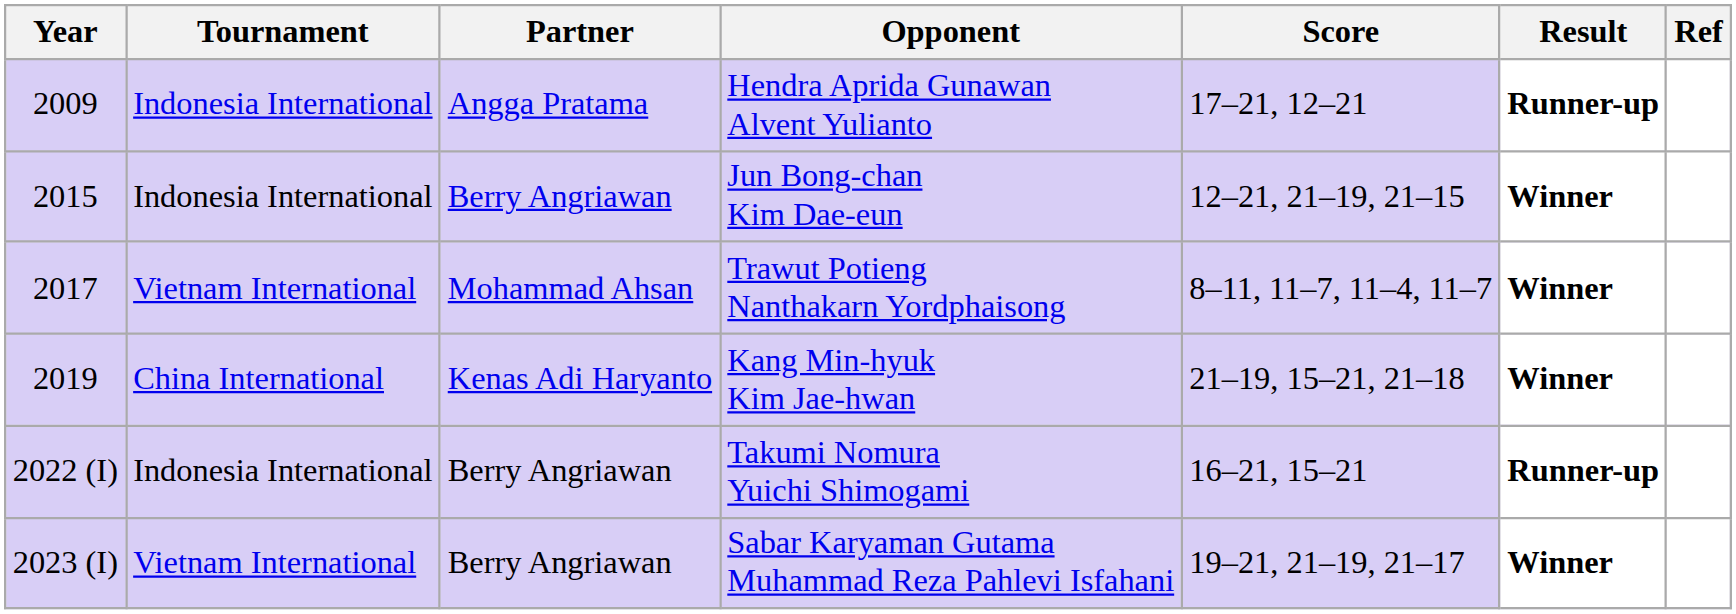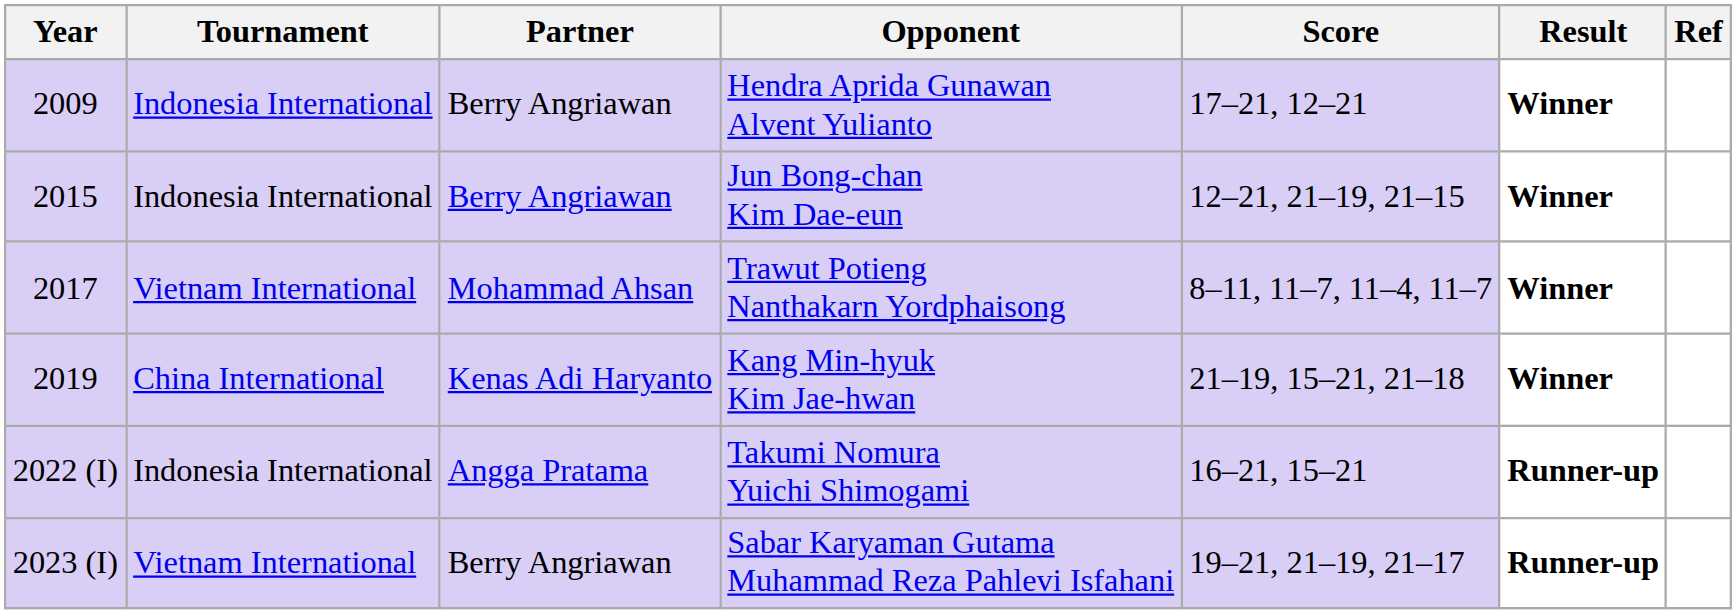Hendra Aprida Gunawan Alvent Yulianto | Partner: Angga Pratama -> Berry Angriawan
Hendra Aprida Gunawan Alvent Yulianto | Result: Runner-up -> Winner
Takumi Nomura Yuichi Shimogami | Partner: Berry Angriawan -> Angga Pratama
Sabar Karyaman Gutama Muhammad Reza Pahlevi Isfahani | Result: Winner -> Runner-up
